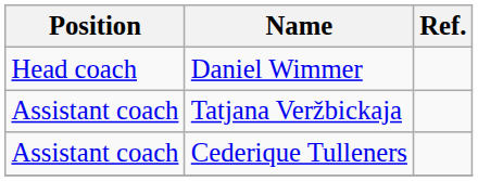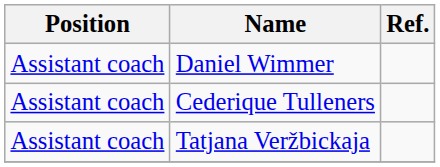Daniel Wimmer | Position: Head coach -> Assistant coach
rows swapped: Cederique Tulleners <-> Tatjana Veržbickaja
